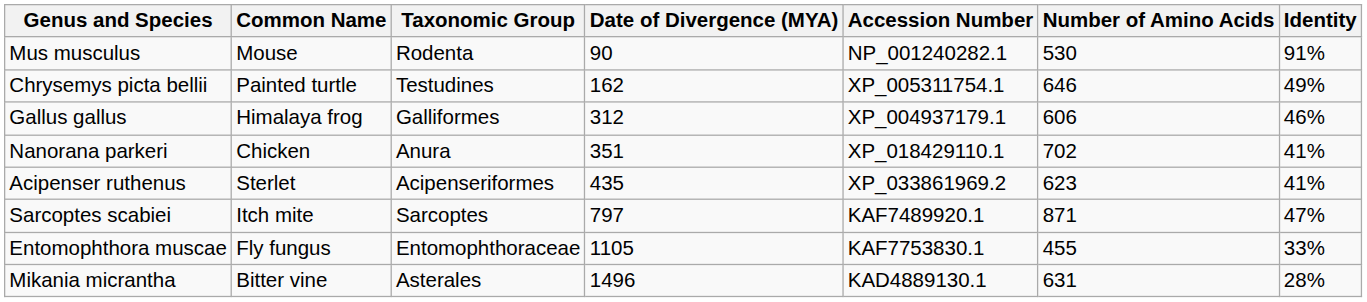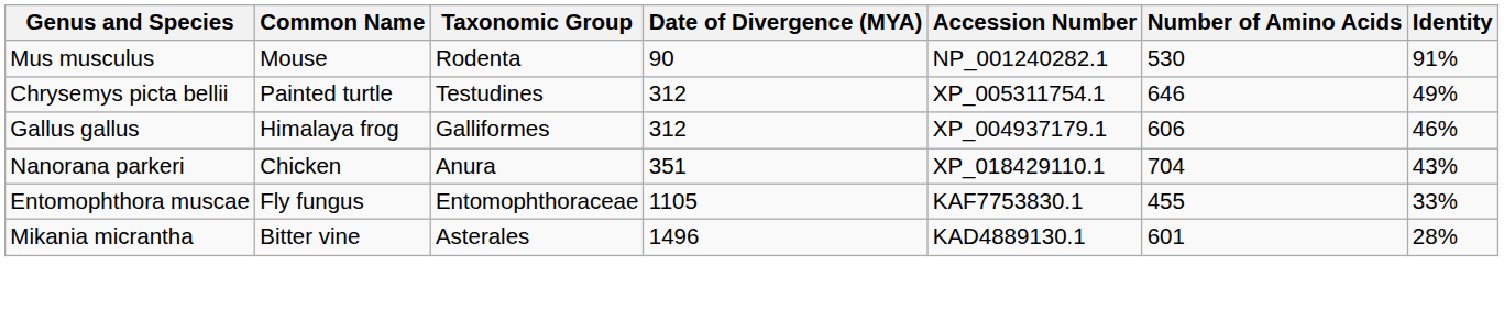Chrysemys picta bellii | Date of Divergence (MYA): 162 -> 312
Nanorana parkeri | Number of Amino Acids: 702 -> 704
Nanorana parkeri | Identity: 41% -> 43%
- row: Acipenser ruthenus | Sterlet | Acipenseriformes | 435 | XP_033861969.2 | 623 | 41%
- row: Sarcoptes scabiei | Itch mite | Sarcoptes | 797 | KAF7489920.1 | 871 | 47%
Mikania micrantha | Number of Amino Acids: 631 -> 601
